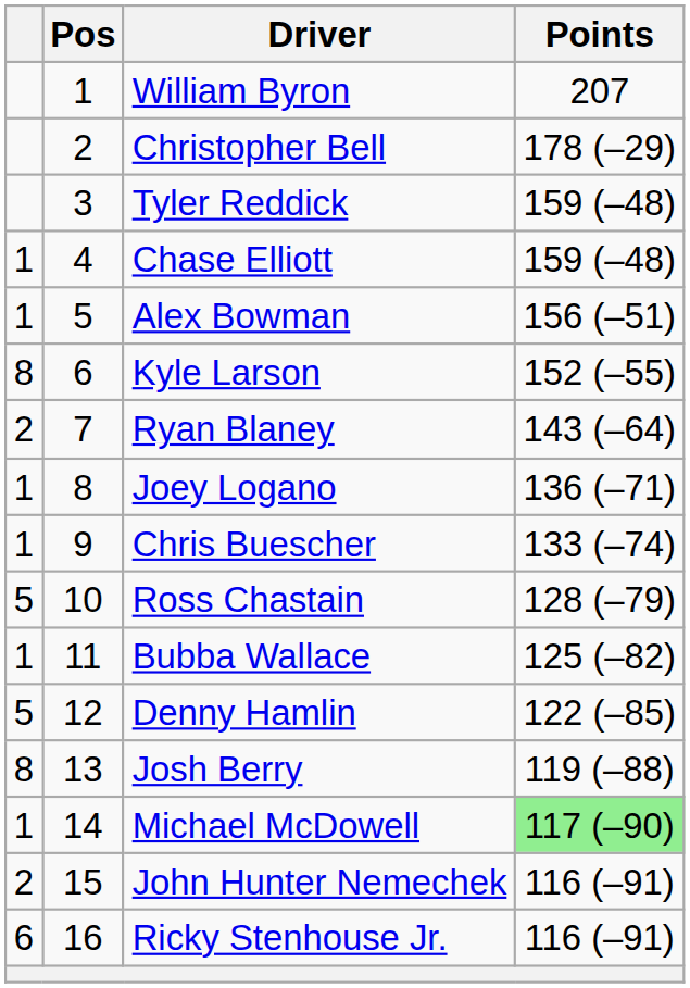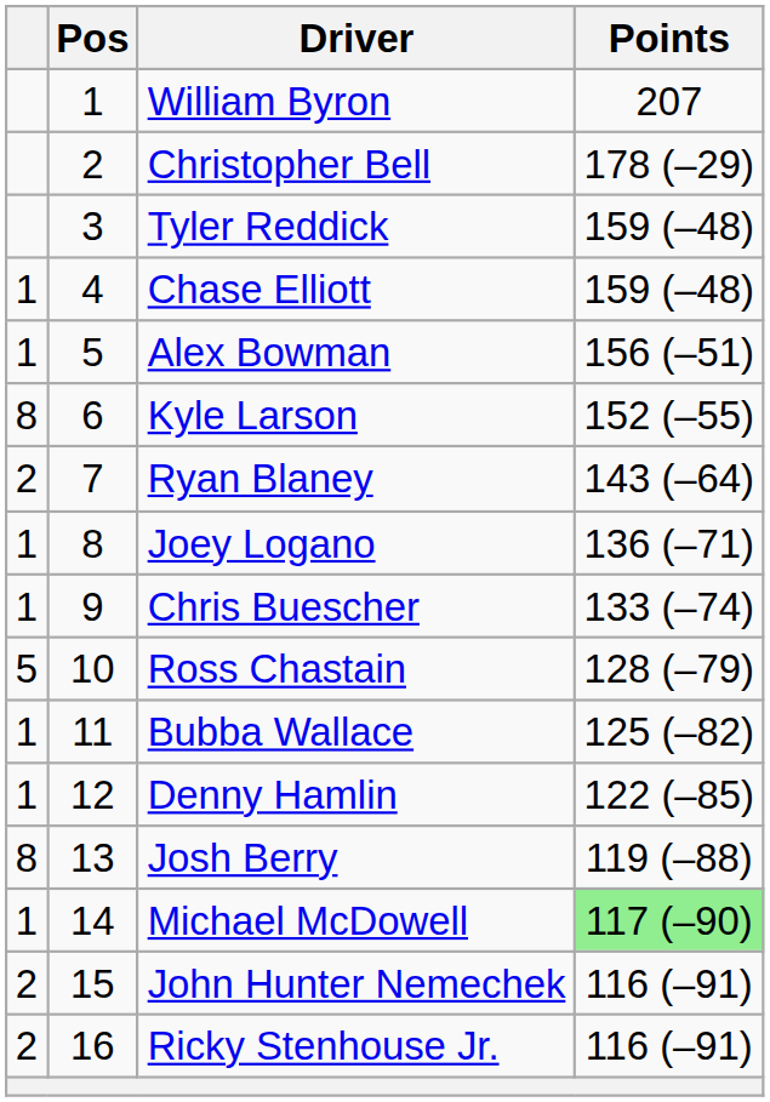Denny Hamlin | column 1: 5 -> 1
Ricky Stenhouse Jr. | column 1: 6 -> 2
